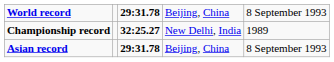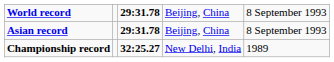rows swapped: Asian record <-> Championship record
